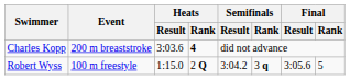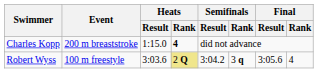Charles Kopp | Heats / Result: 3:03.6 -> 1:15.0
Robert Wyss | Heats / Result: 1:15.0 -> 3:03.6
Robert Wyss | Heats / Rank: no background -> khaki background
Robert Wyss | Final / Rank: 5 -> 4
